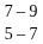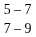rows swapped: 7 – 9 <-> 5 – 7
